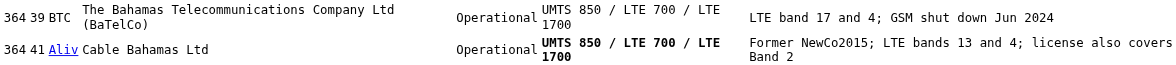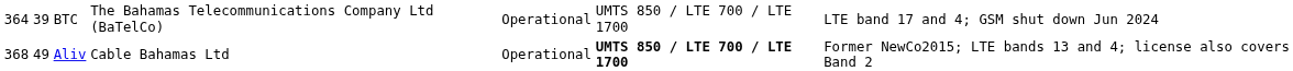Aliv | column 1: 364 -> 368
Aliv | column 2: 41 -> 49
